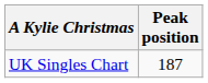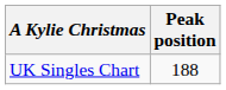UK Singles Chart | Peak position: 187 -> 188
